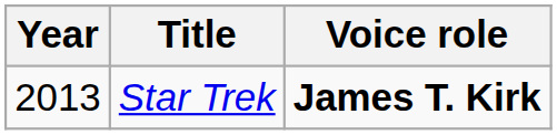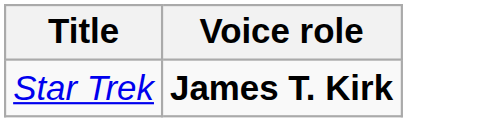- column: Year | 2013
